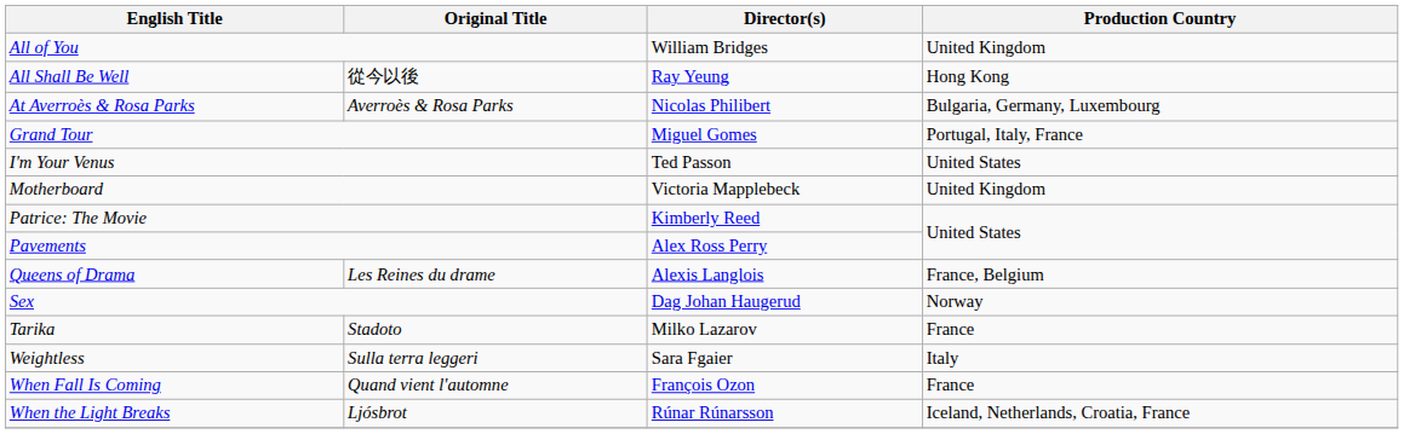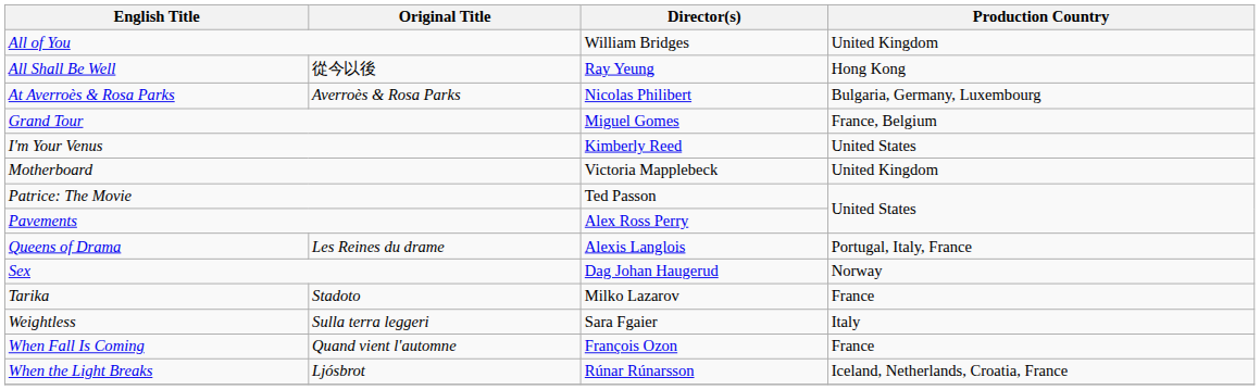Grand Tour | Production Country: Portugal, Italy, France -> France, Belgium
I'm Your Venus | Director(s): Ted Passon -> Kimberly Reed
Patrice: The Movie | Director(s): Kimberly Reed -> Ted Passon
Queens of Drama | Production Country: France, Belgium -> Portugal, Italy, France
